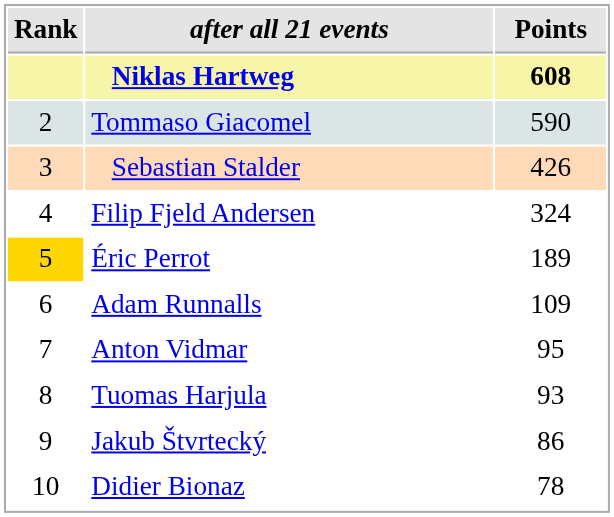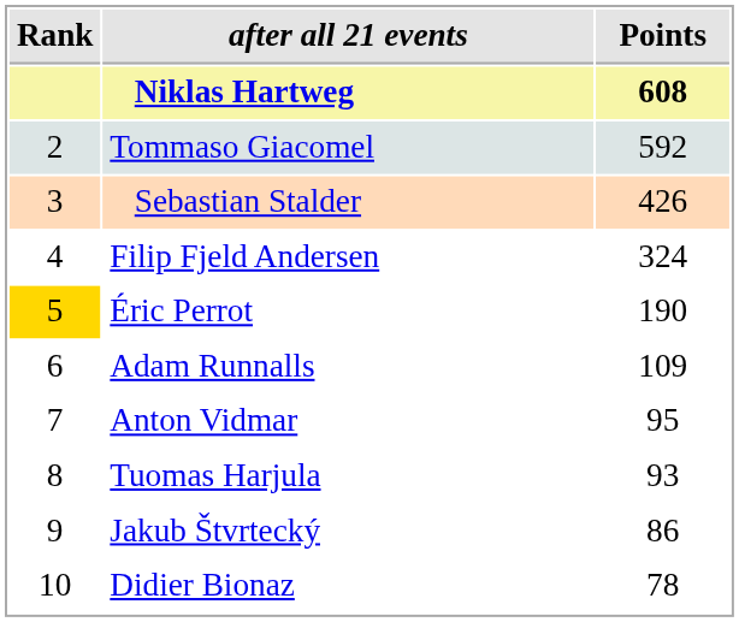Tommaso Giacomel | Points: 590 -> 592
Éric Perrot | Points: 189 -> 190
